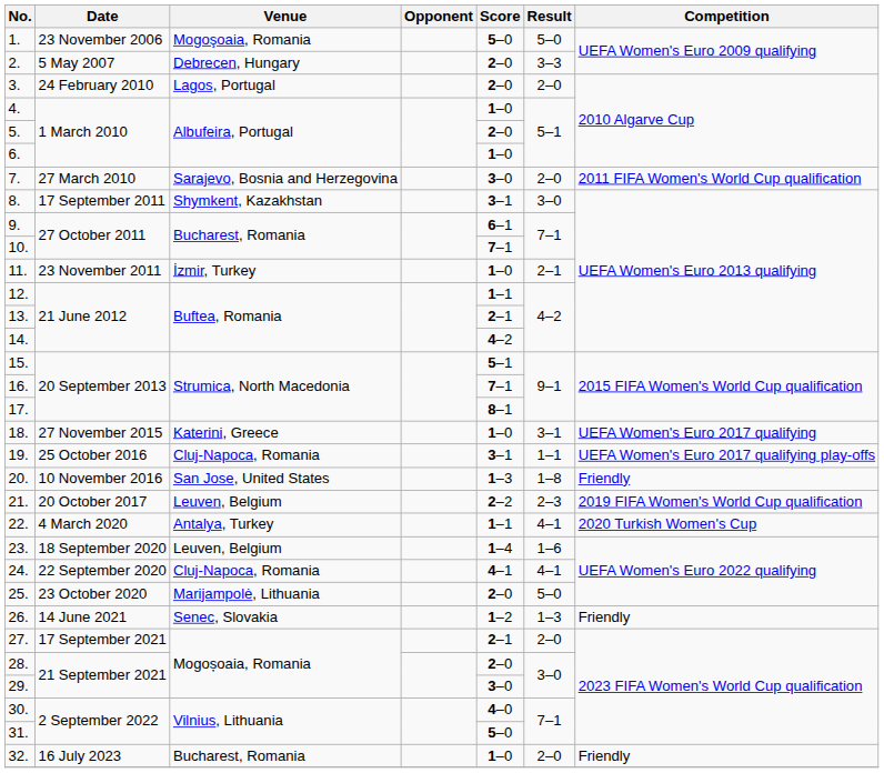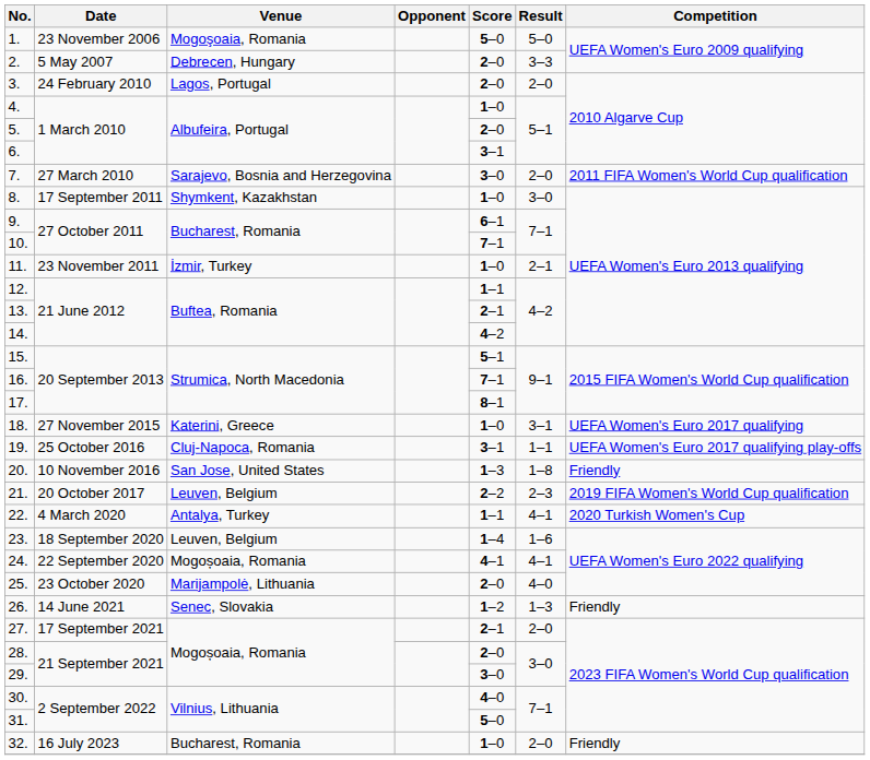6. | Score: 1–0 -> 3–1
8. | Score: 3–1 -> 1–0
24. | Venue: Cluj-Napoca, Romania -> Mogoșoaia, Romania
25. | Result: 5–0 -> 4–0
